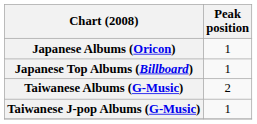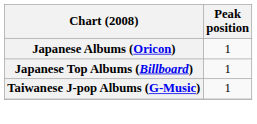- row: Taiwanese Albums (G-Music) | 2
